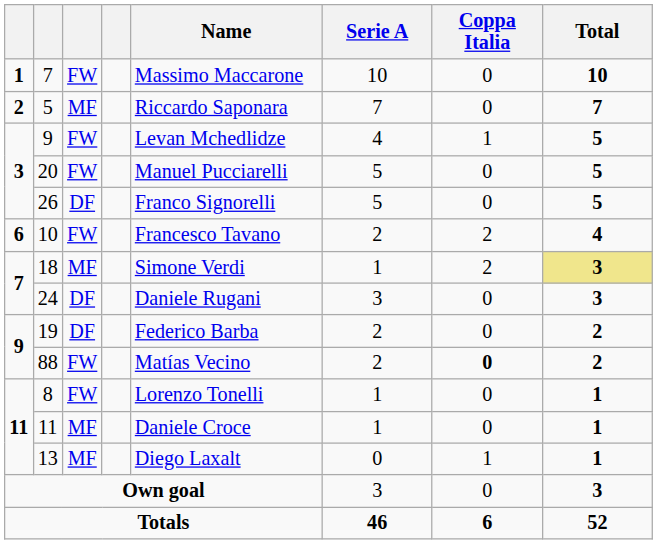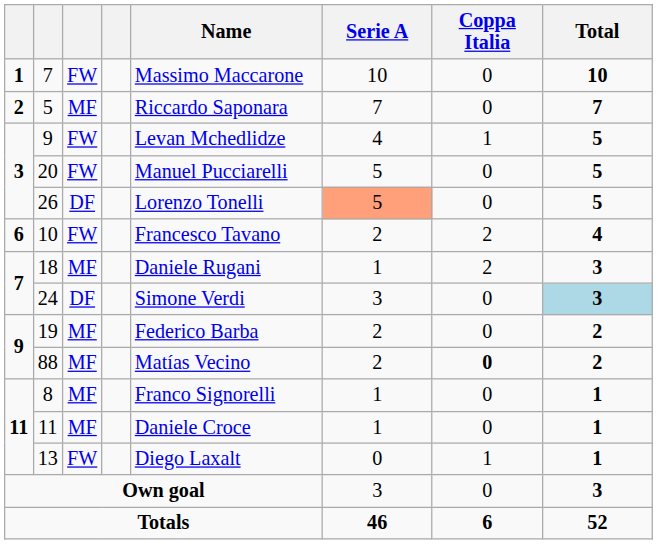26 | Name: Franco Signorelli -> Lorenzo Tonelli
26 | Serie A: no background -> lightsalmon background
18 | Name: Simone Verdi -> Daniele Rugani
18 | Total: khaki background -> no background
24 | Name: Daniele Rugani -> Simone Verdi
24 | Total: no background -> lightblue background
19 | column 3: DF -> MF
88 | column 3: FW -> MF
8 | column 3: FW -> MF
8 | Name: Lorenzo Tonelli -> Franco Signorelli
13 | column 3: MF -> FW
